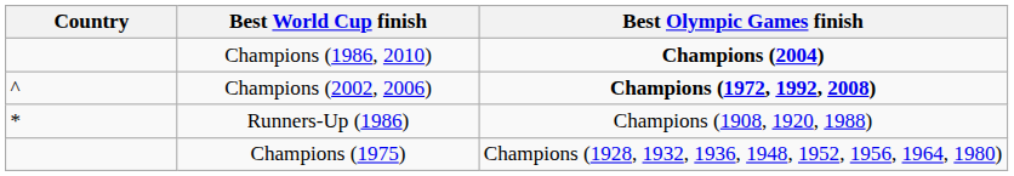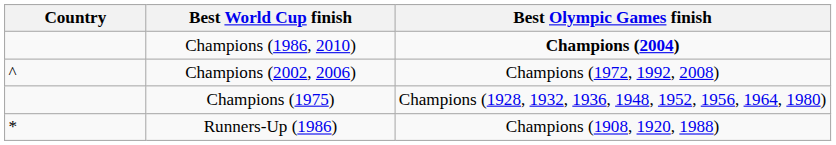Champions (2002, 2006) | Best Olympic Games finish: bold -> normal
rows swapped: Runners-Up (1986) <-> Champions (1975)
